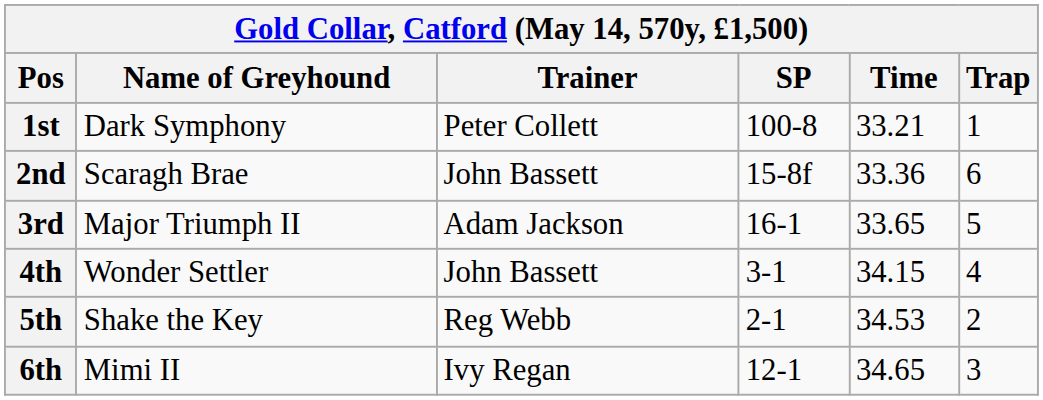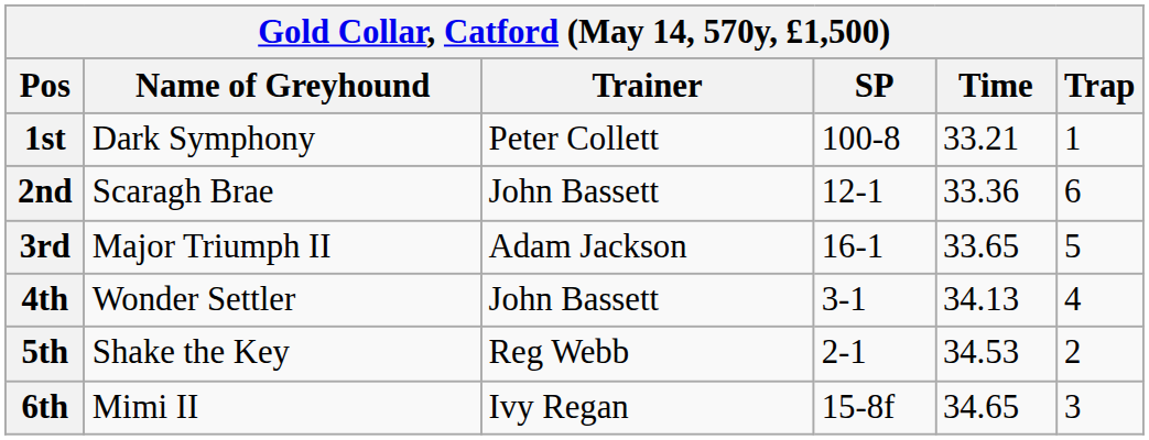2nd | SP: 15-8f -> 12-1
4th | Time: 34.15 -> 34.13
6th | SP: 12-1 -> 15-8f
